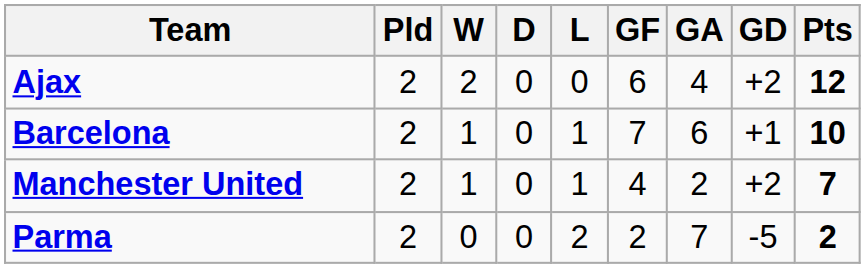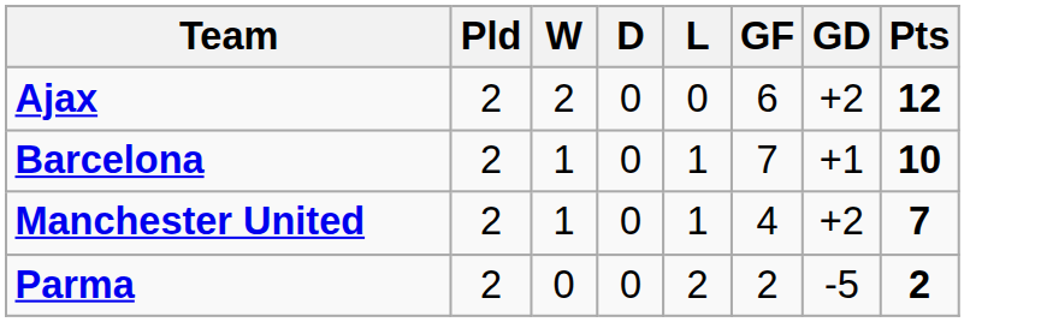- column: GA | 4 | 6 | 2 | 7
